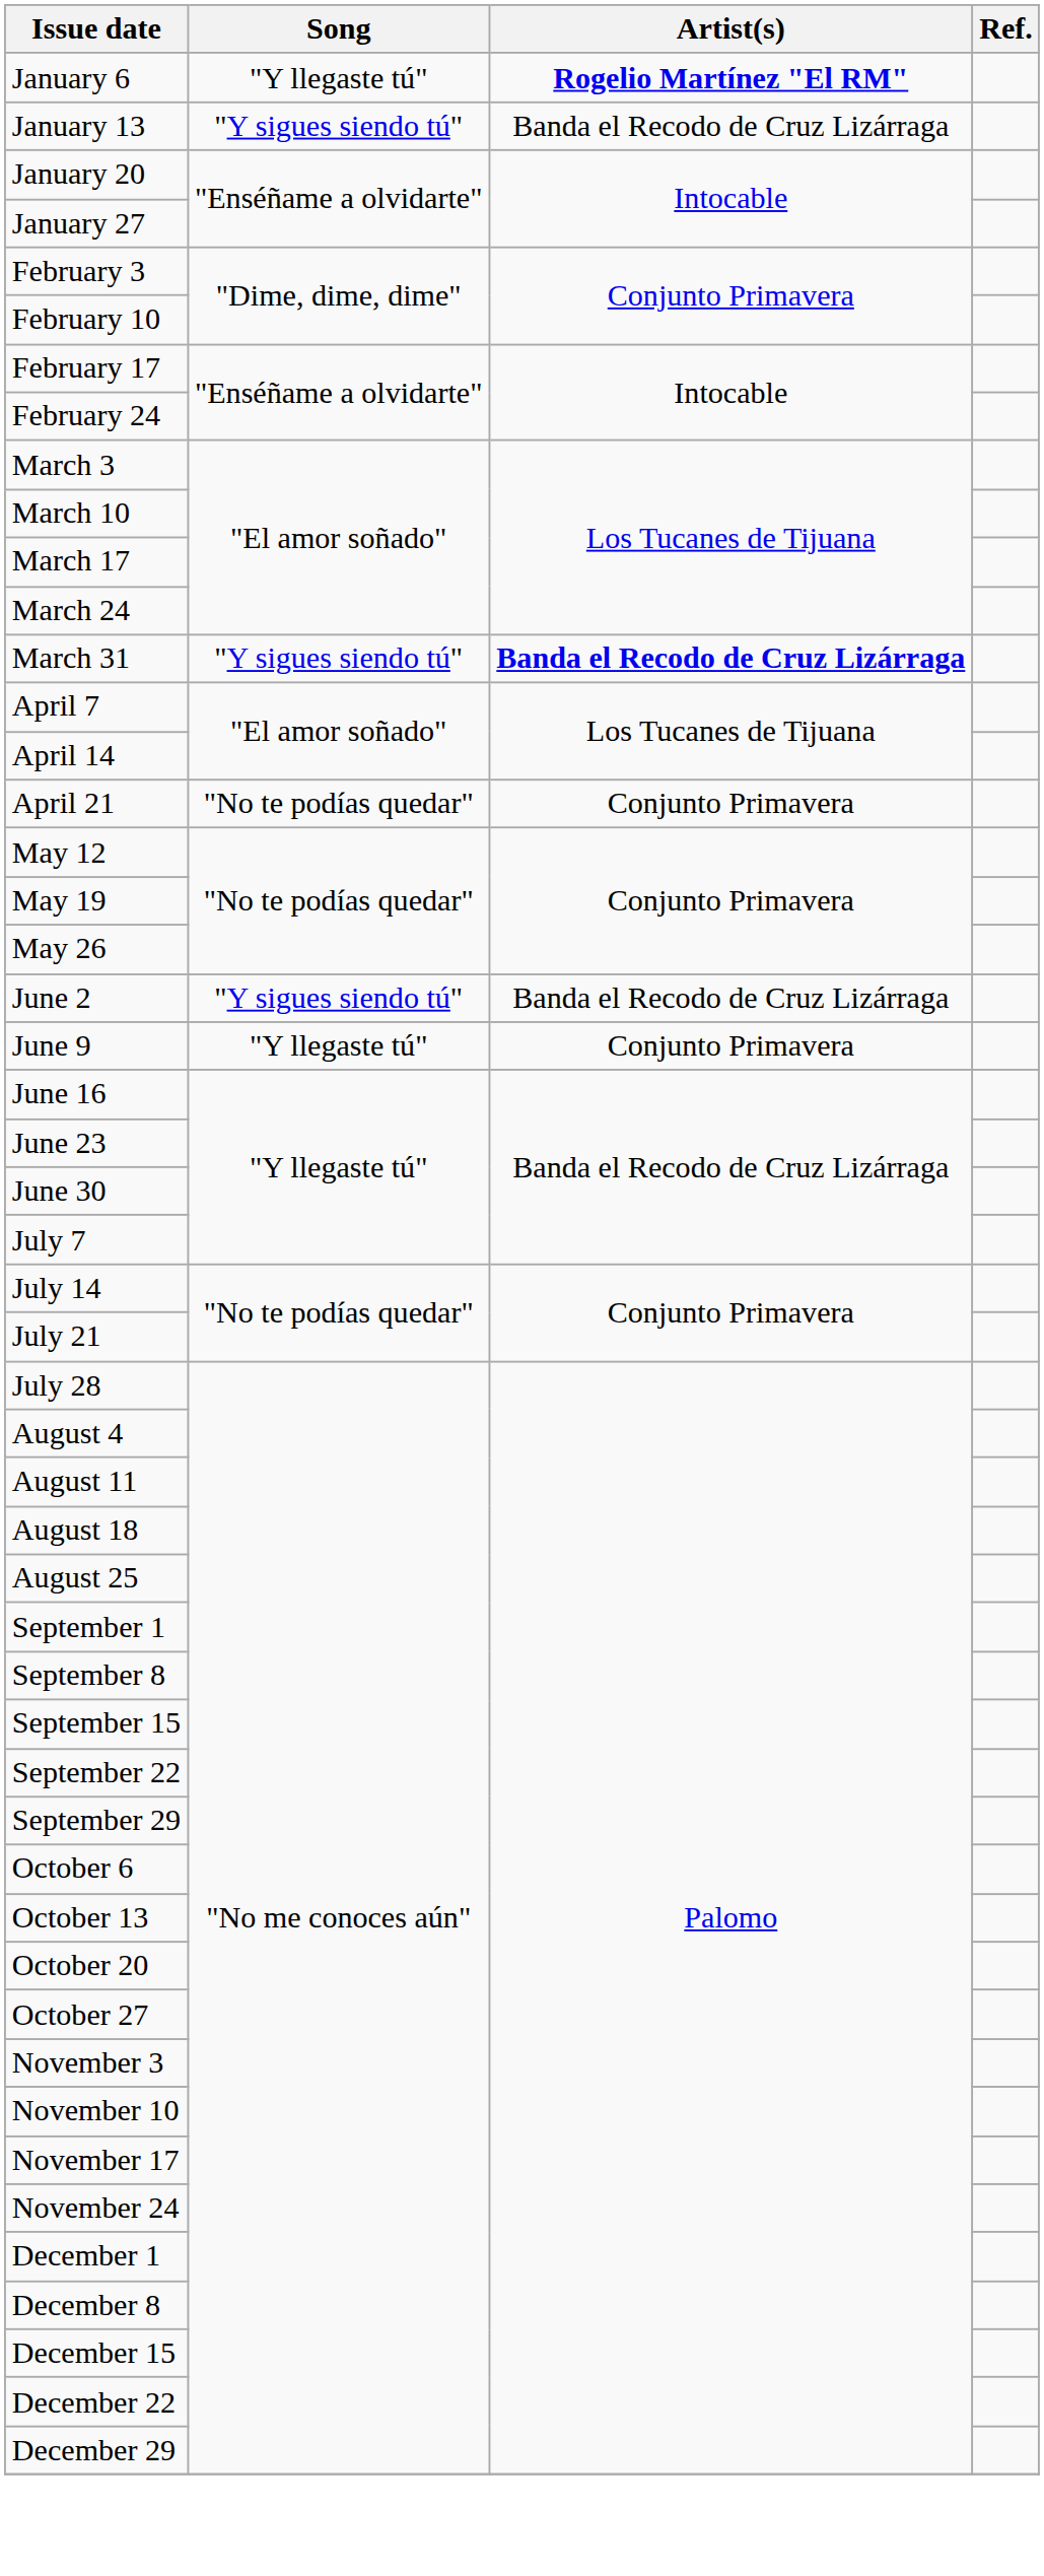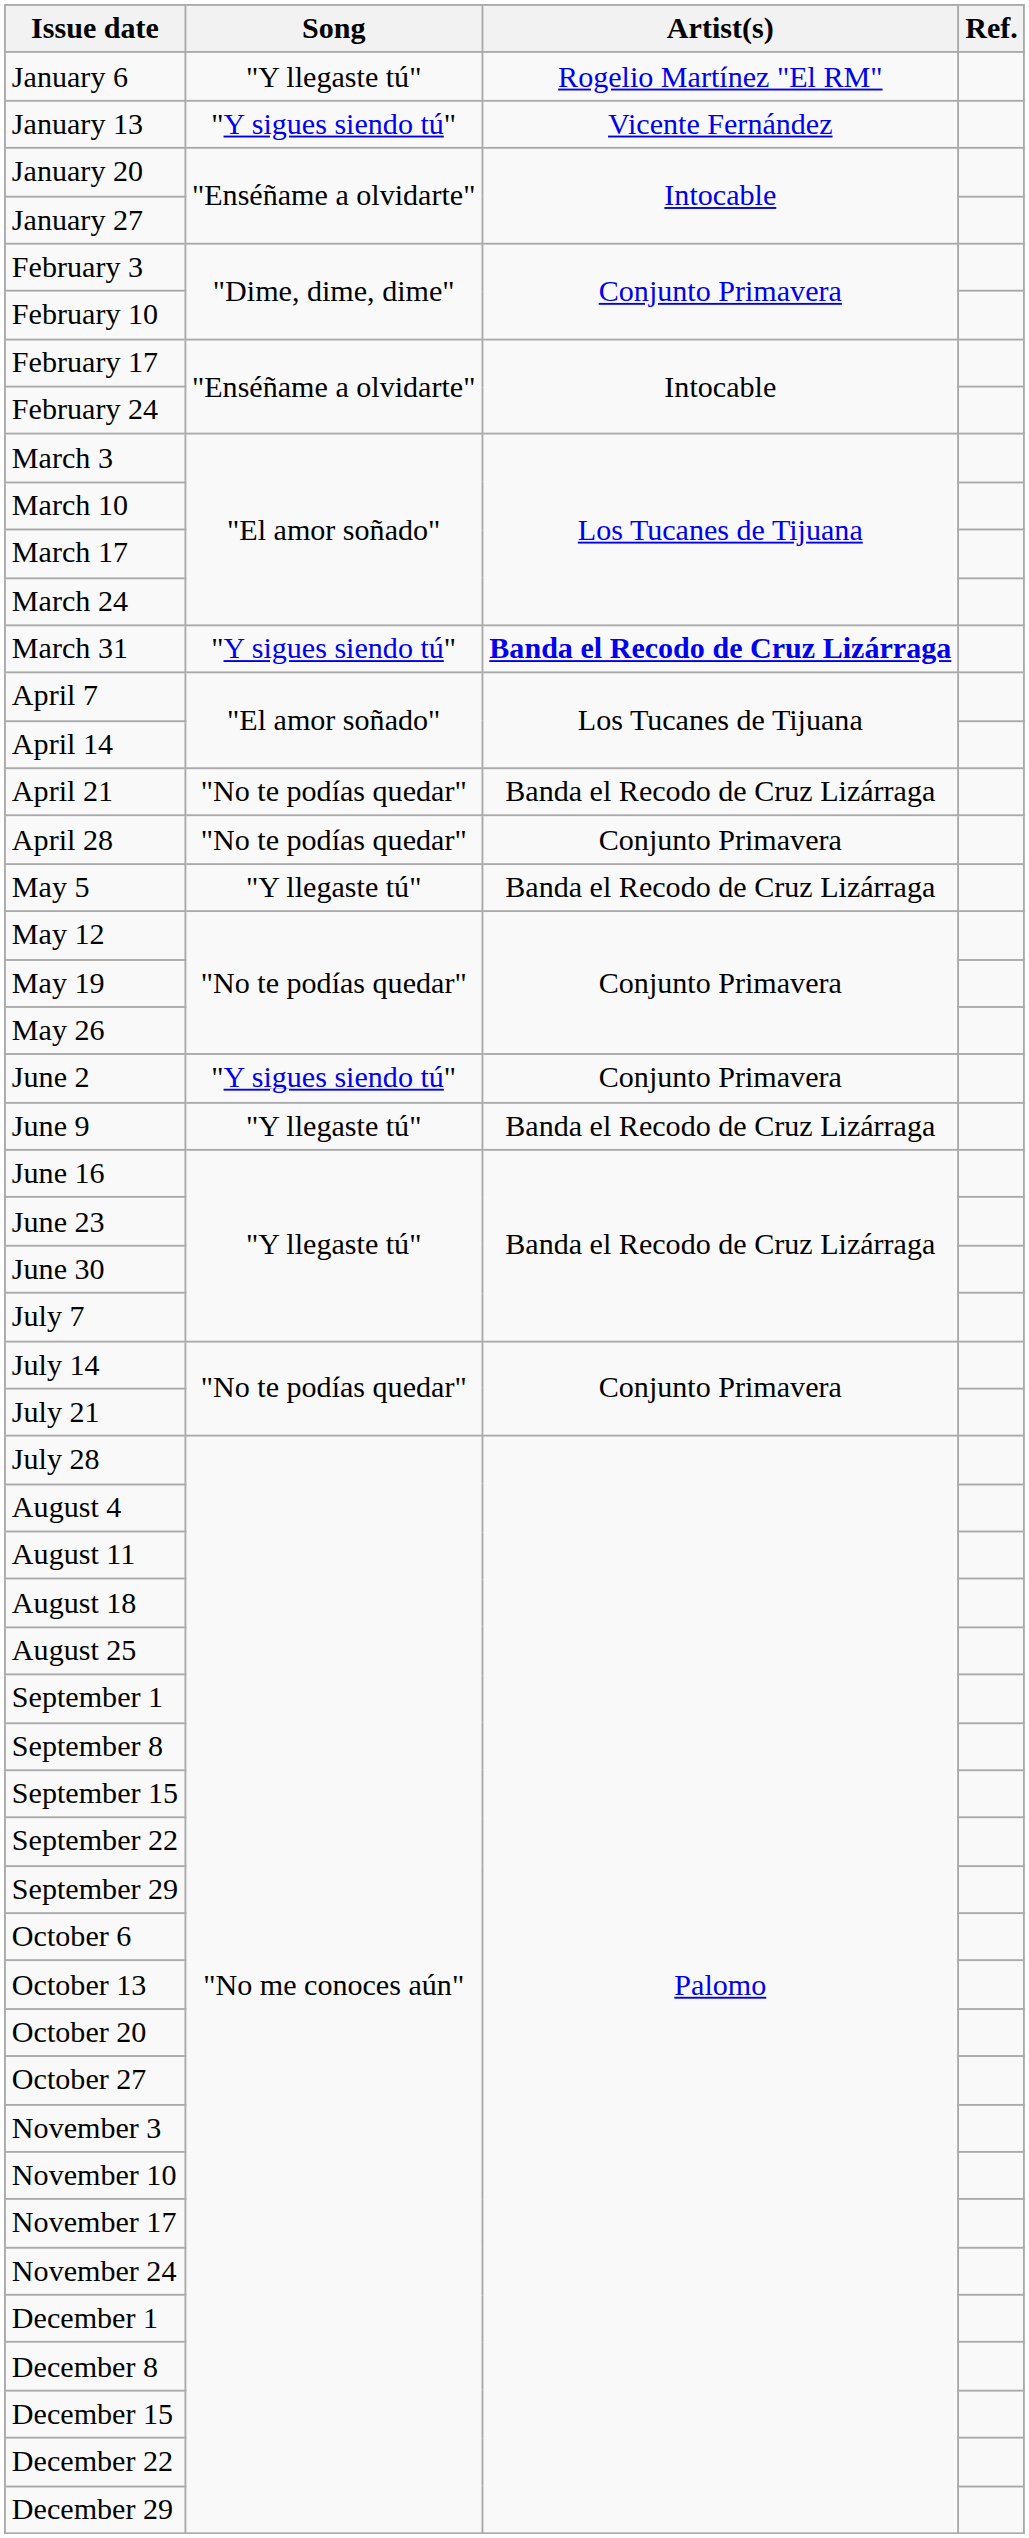January 6 | Artist(s): bold -> normal
January 13 | Artist(s): Banda el Recodo de Cruz Lizárraga -> Vicente Fernández
April 21 | Artist(s): Conjunto Primavera -> Banda el Recodo de Cruz Lizárraga
+ row: April 28 | "No te podías quedar" | Conjunto Primavera
+ row: May 5 | "Y llegaste tú" | Banda el Recodo de Cruz Lizárraga
June 2 | Artist(s): Banda el Recodo de Cruz Lizárraga -> Conjunto Primavera
June 9 | Artist(s): Conjunto Primavera -> Banda el Recodo de Cruz Lizárraga
